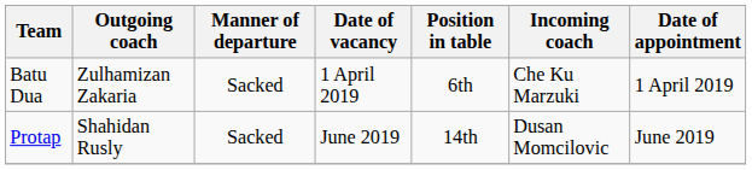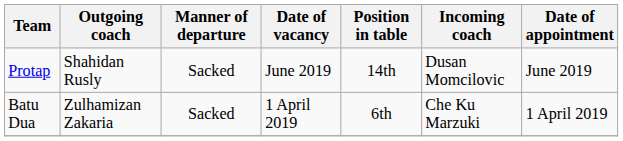rows swapped: Batu Dua <-> Protap
